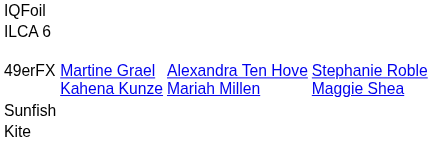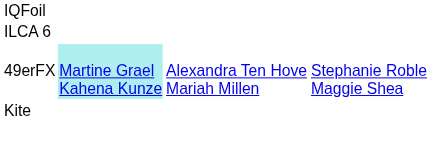49erFX | column 2: no background -> paleturquoise background
- row: Sunfish
